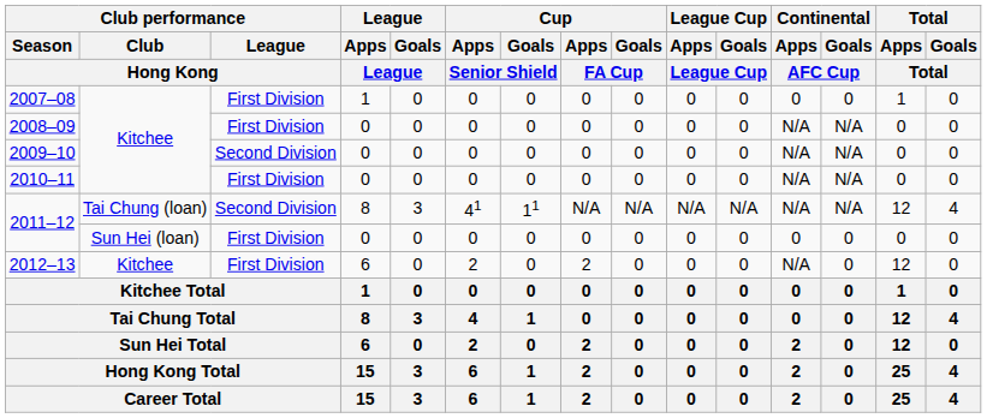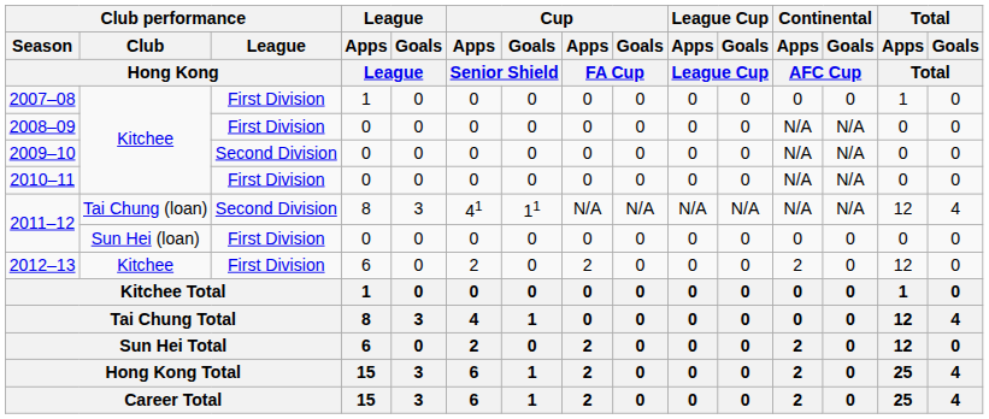2012–13 | Continental / Apps / AFC Cup: N/A -> 2
